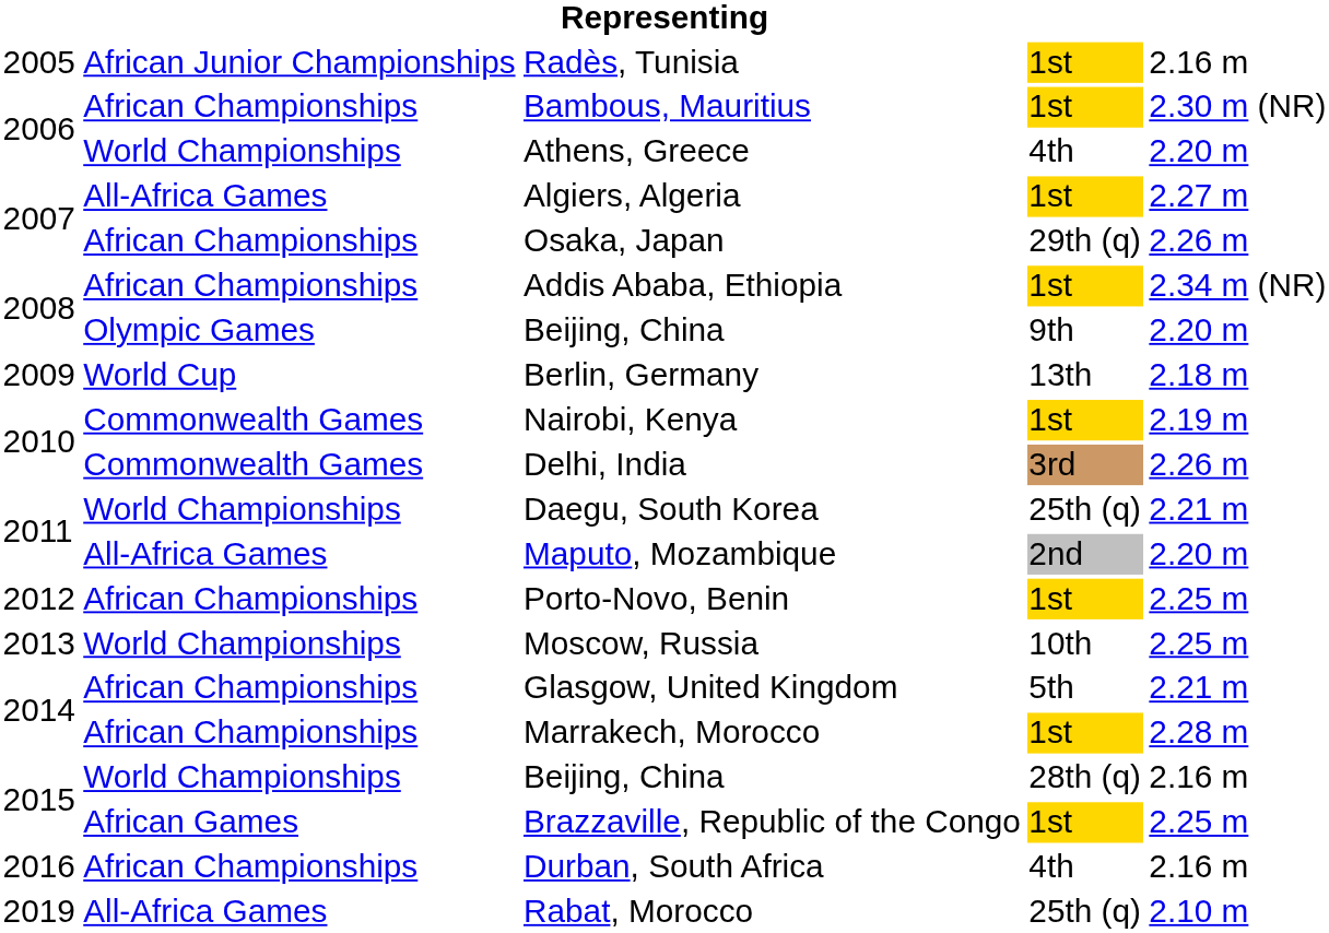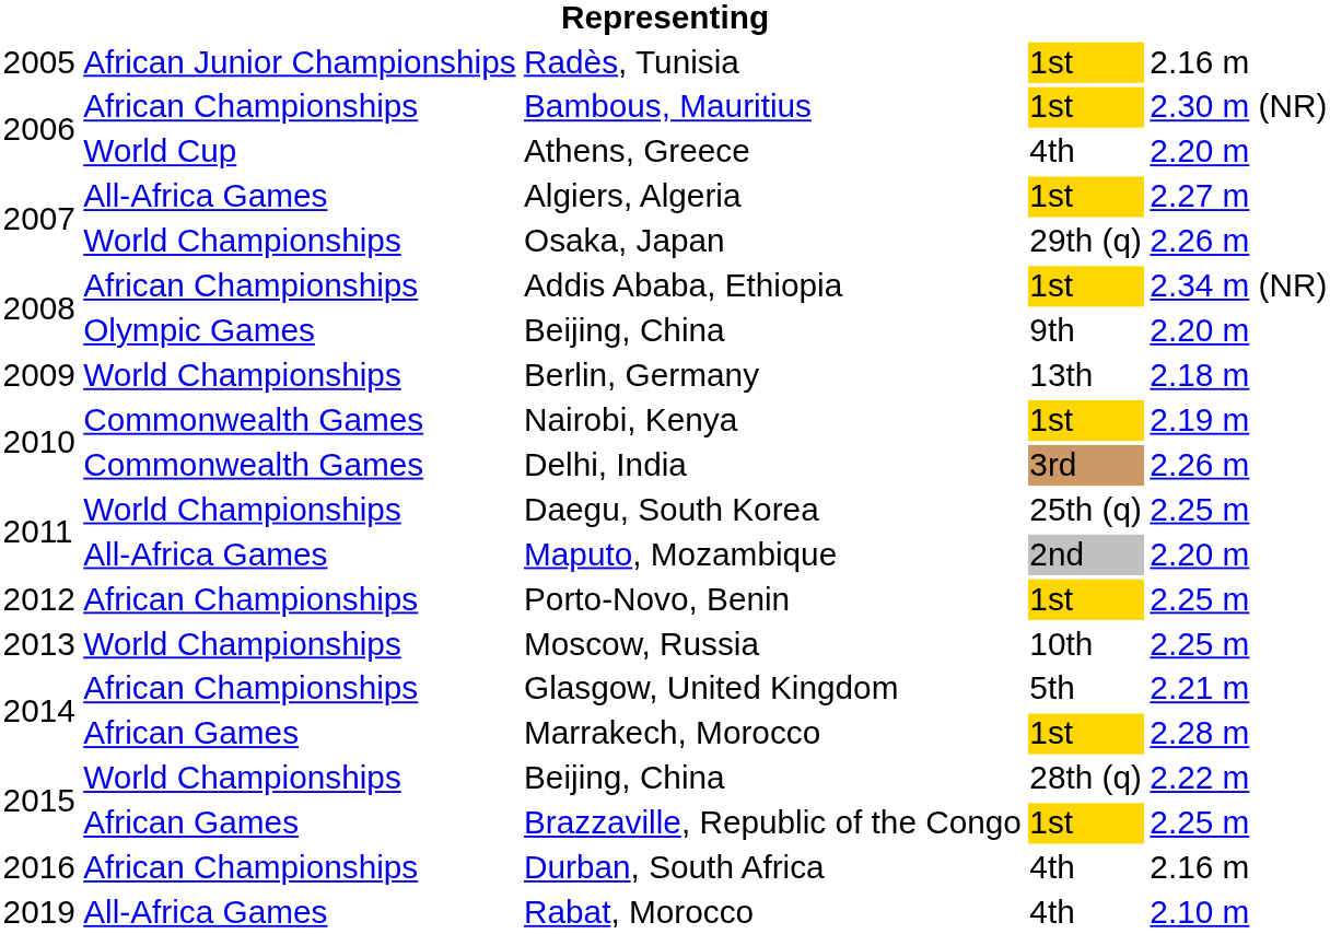Athens, Greece | column 2: World Championships -> World Cup
Osaka, Japan | column 2: African Championships -> World Championships
Berlin, Germany | column 2: World Cup -> World Championships
Daegu, South Korea | column 5: 2.21 m -> 2.25 m
Marrakech, Morocco | column 2: African Championships -> African Games
2015 / Beijing, China | column 5: 2.16 m -> 2.22 m
Rabat, Morocco | column 4: 25th (q) -> 4th
